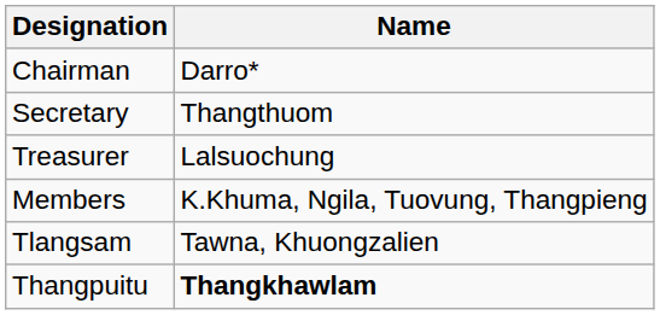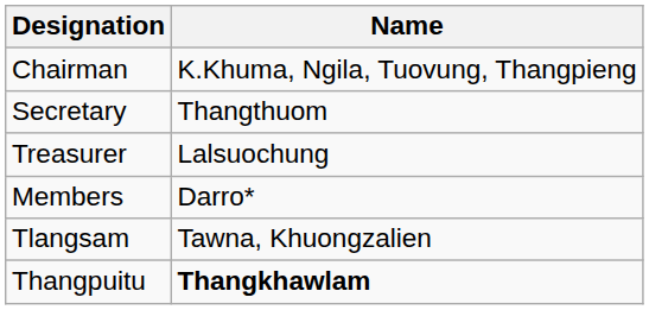Chairman | Name: Darro* -> K.Khuma, Ngila, Tuovung, Thangpieng
Members | Name: K.Khuma, Ngila, Tuovung, Thangpieng -> Darro*
